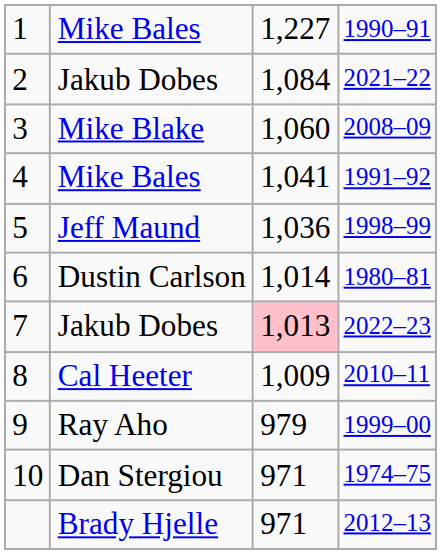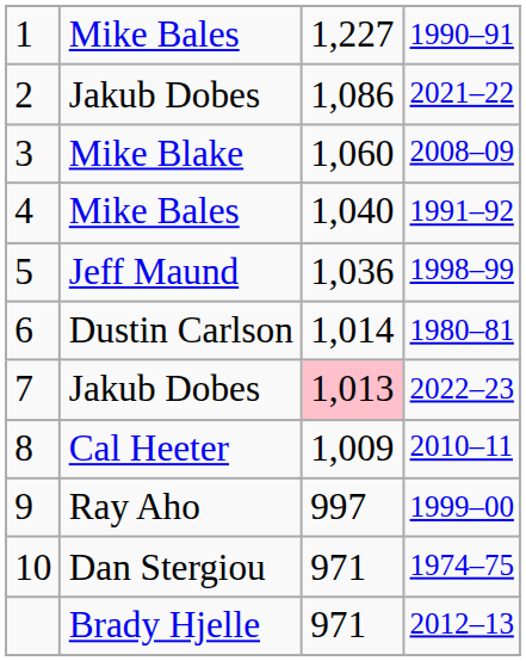2 | column 3: 1,084 -> 1,086
4 | column 3: 1,041 -> 1,040
9 | column 3: 979 -> 997
